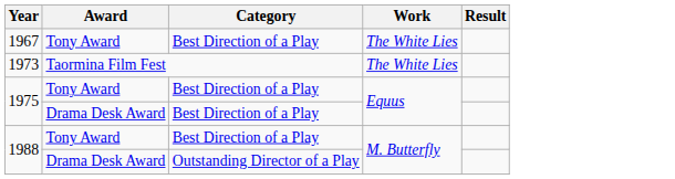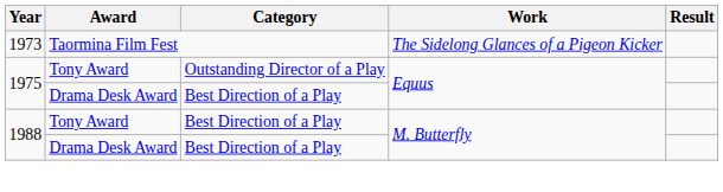- row: 1967 | Tony Award | Best Direction of a Play | The White Lies
1973 | Work: The White Lies -> The Sidelong Glances of a Pigeon Kicker
1975 / Tony Award | Category: Best Direction of a Play -> Outstanding Director of a Play
1988 / Drama Desk Award | Category: Outstanding Director of a Play -> Best Direction of a Play
